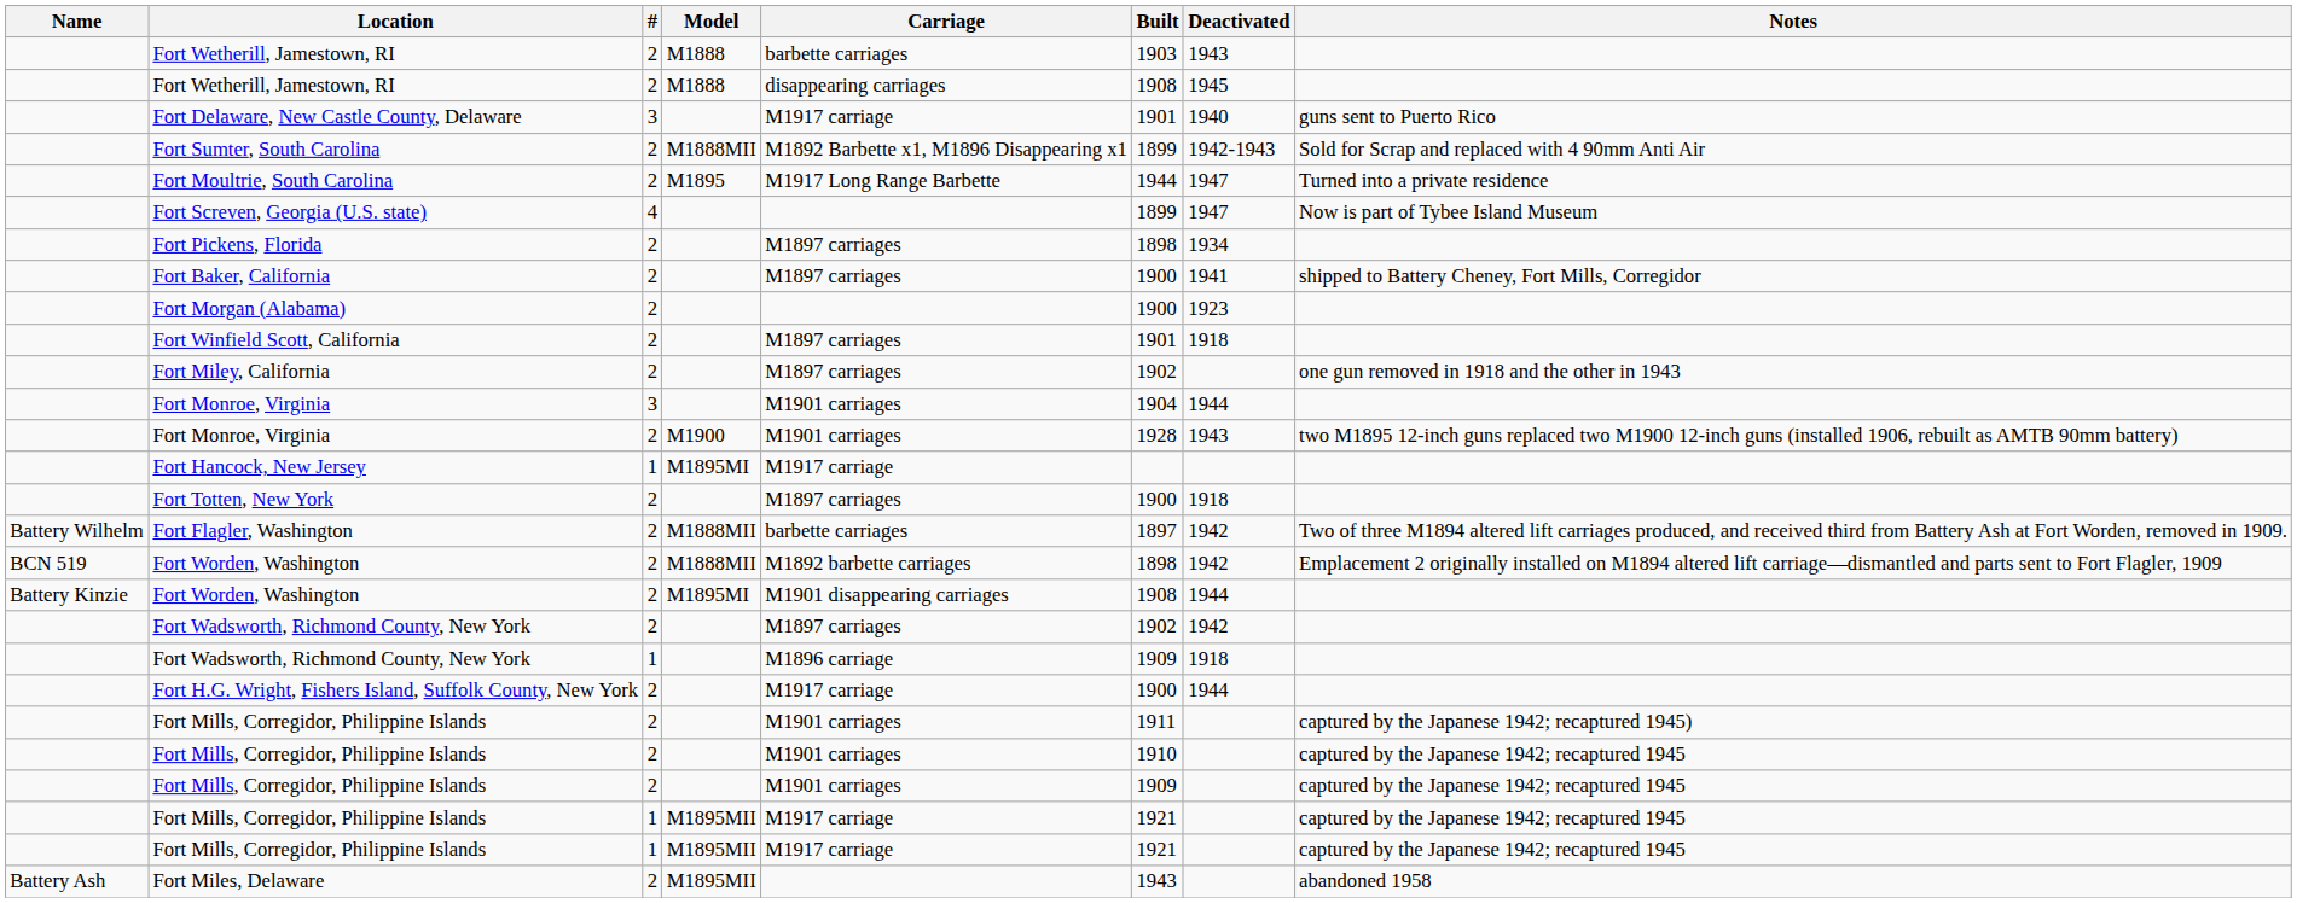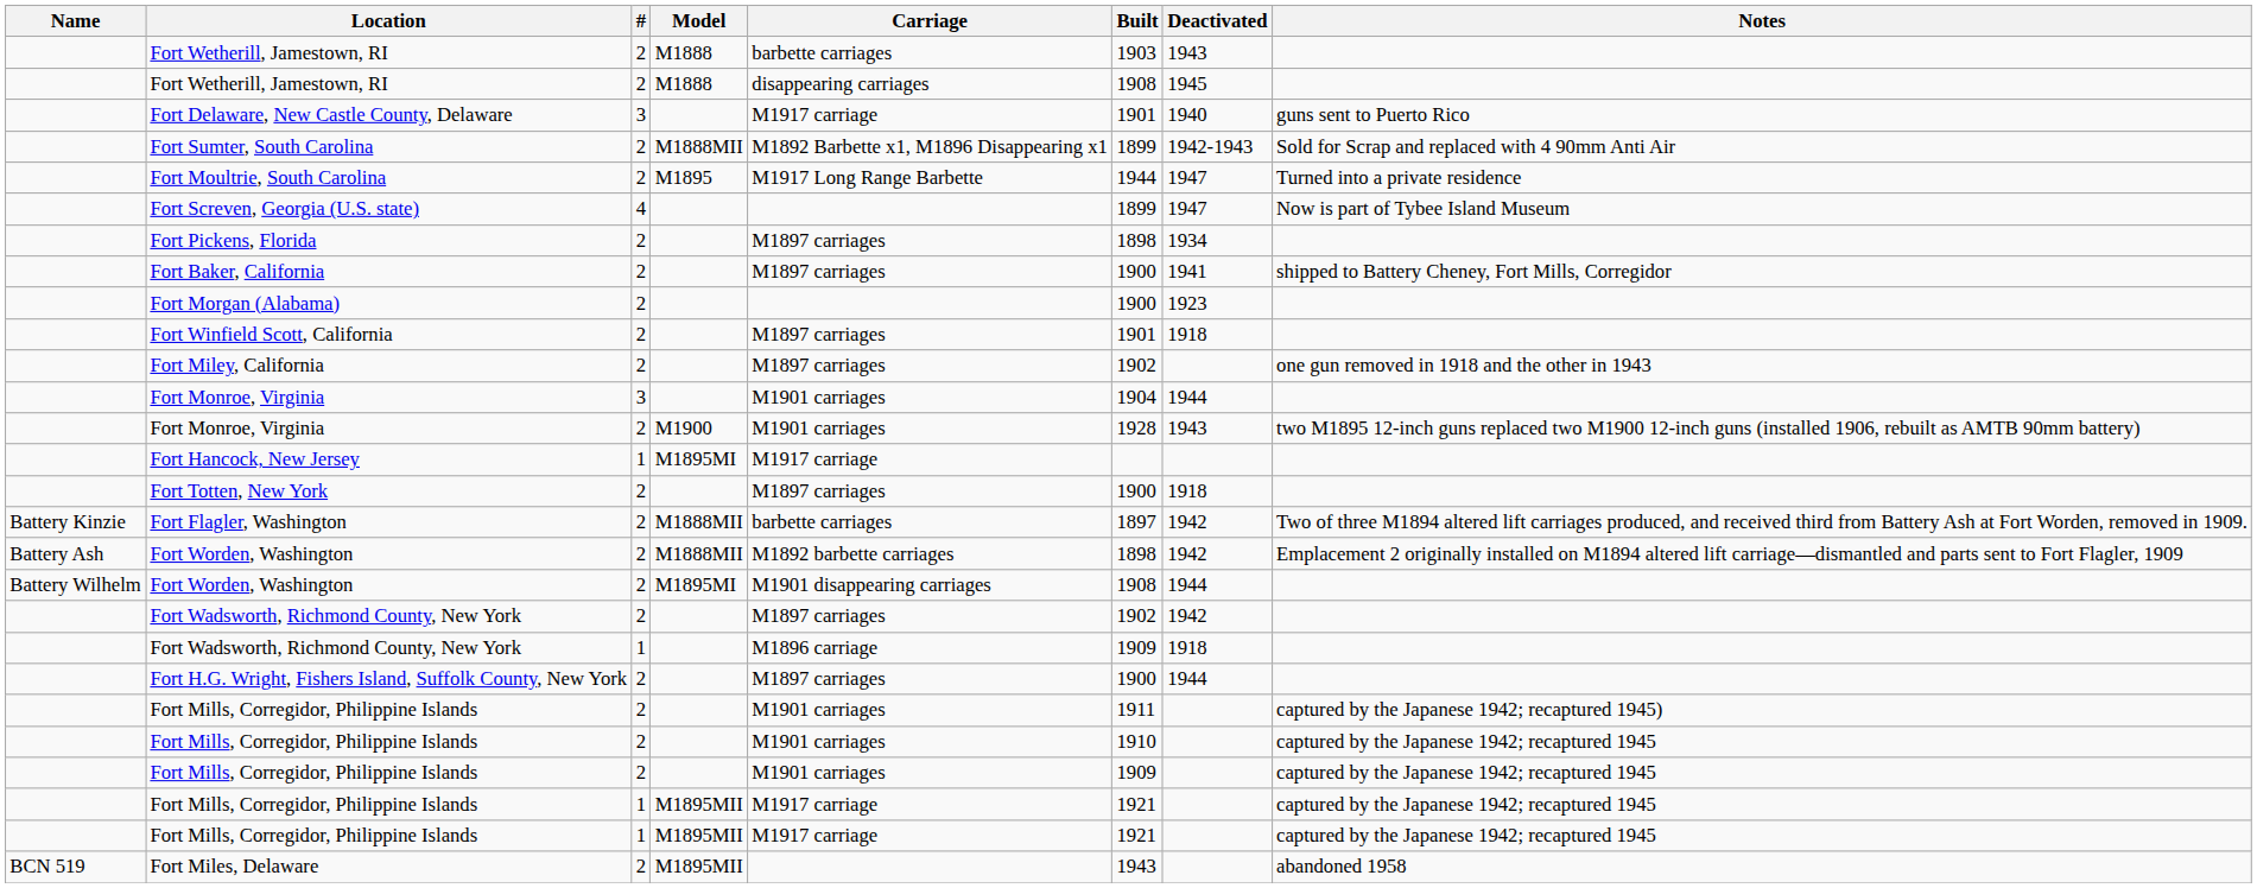Fort Flagler, Washington | Name: Battery Wilhelm -> Battery Kinzie
Fort Worden, Washington / M1888MII | Name: BCN 519 -> Battery Ash
Fort Worden, Washington / M1895MI | Name: Battery Kinzie -> Battery Wilhelm
Fort H.G. Wright, Fishers Island, Suffolk County, New York | Carriage: M1917 carriage -> M1897 carriages
Fort Miles, Delaware | Name: Battery Ash -> BCN 519
